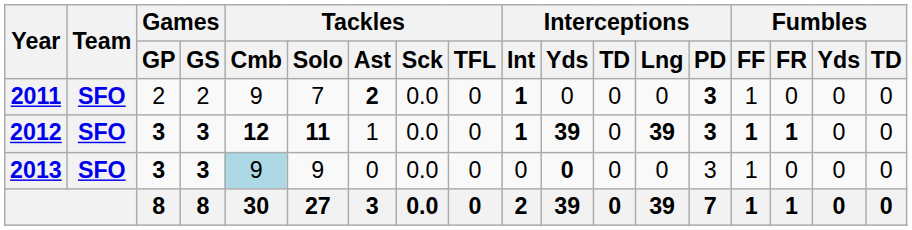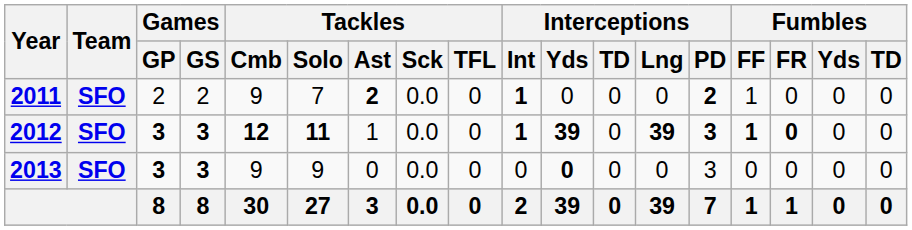2011 | Interceptions / PD: 3 -> 2
2012 | Fumbles / FR: 1 -> 0
2013 | Tackles / Cmb: lightblue background -> no background
2013 | Fumbles / FF: 1 -> 0
